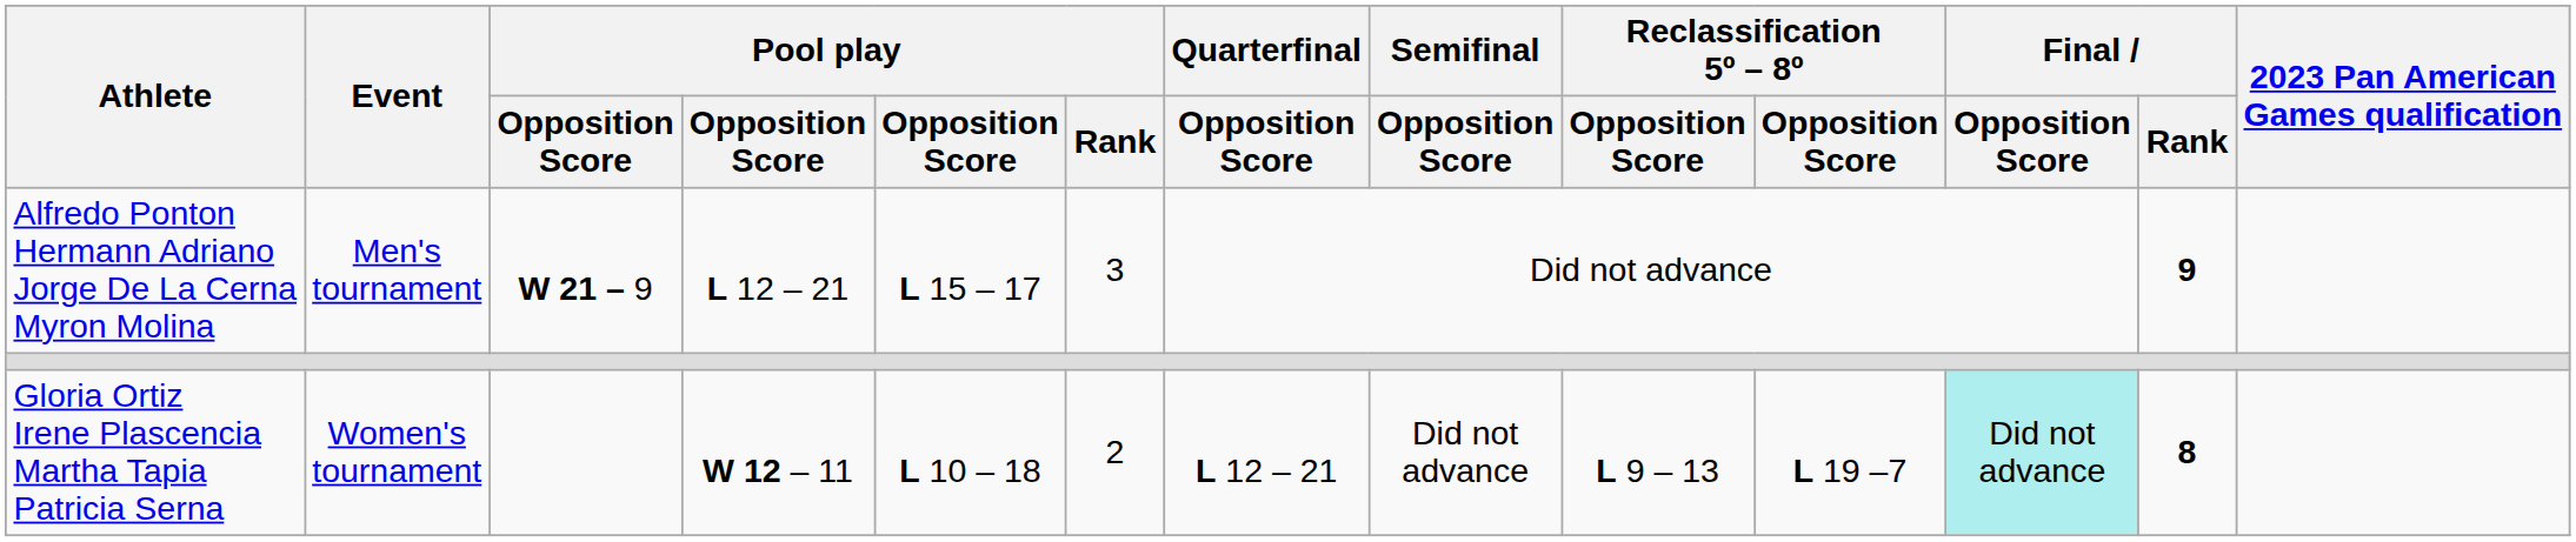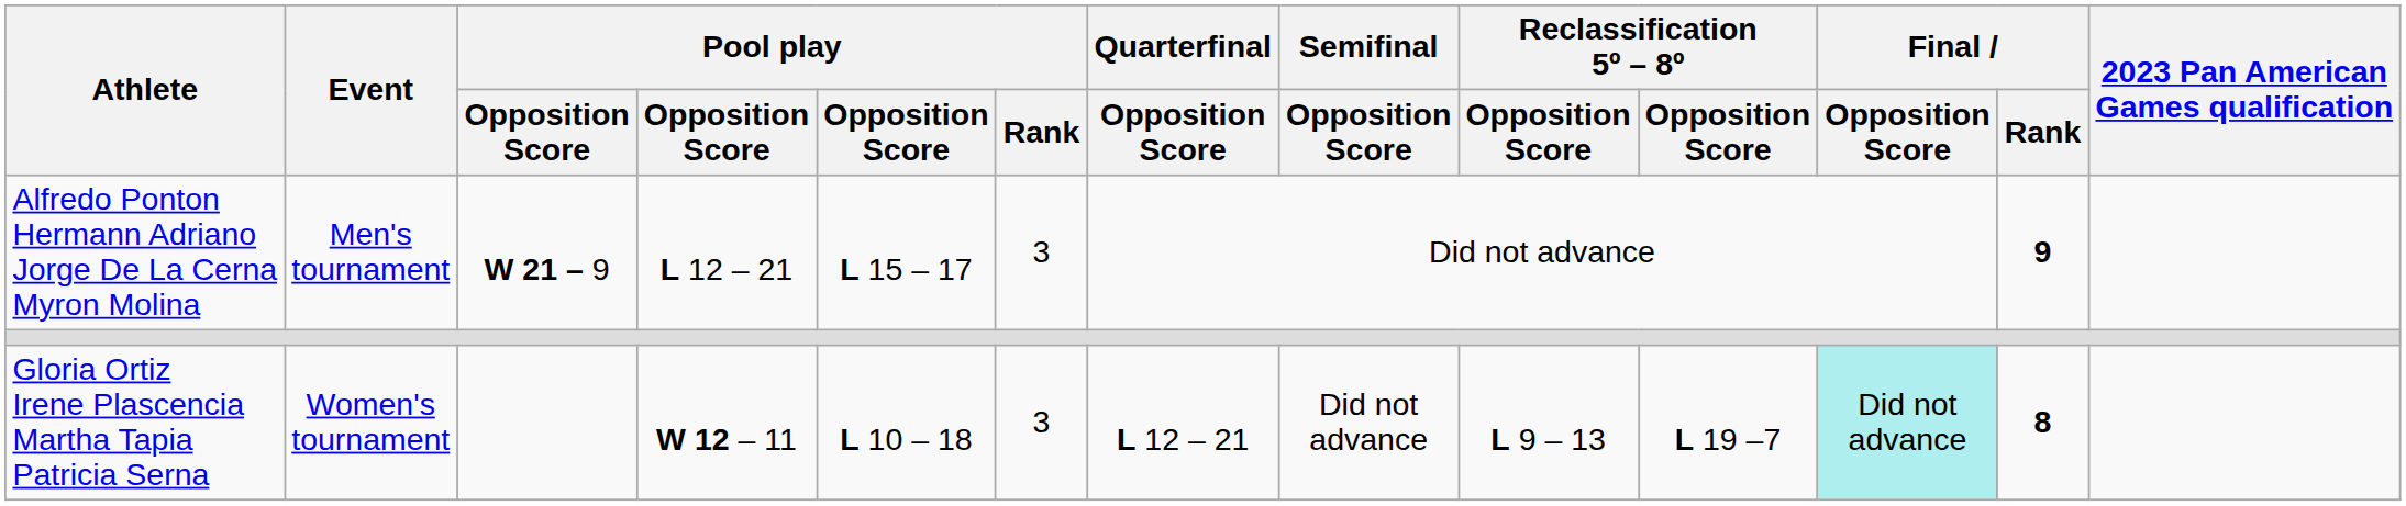Gloria Ortiz Irene Plascencia Martha Tapia Patricia Serna | Pool play / Rank: 2 -> 3
